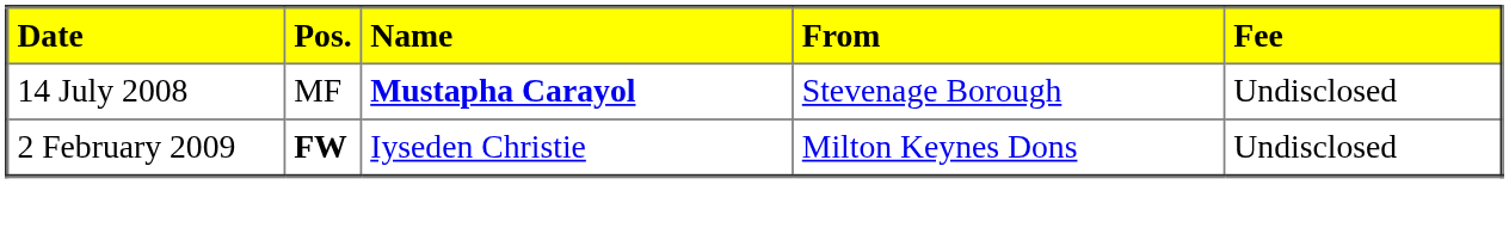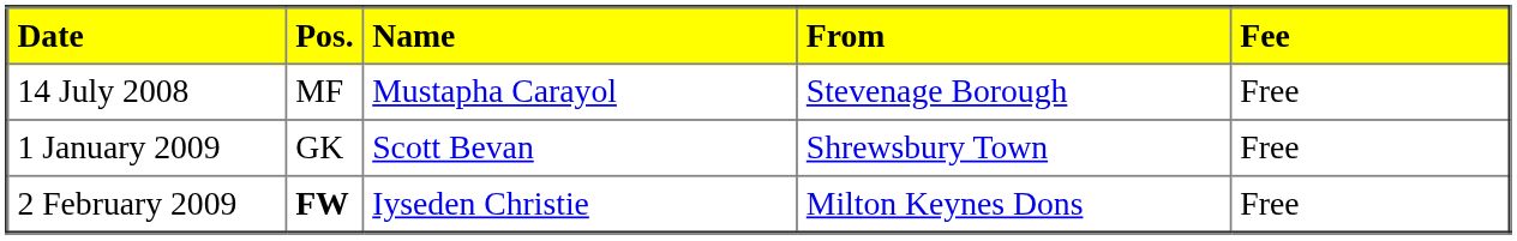14 July 2008 | Name: bold -> normal
14 July 2008 | Fee: Undisclosed -> Free
+ row: 1 January 2009 | GK | Scott Bevan | Shrewsbury Town | Free
2 February 2009 | Fee: Undisclosed -> Free
